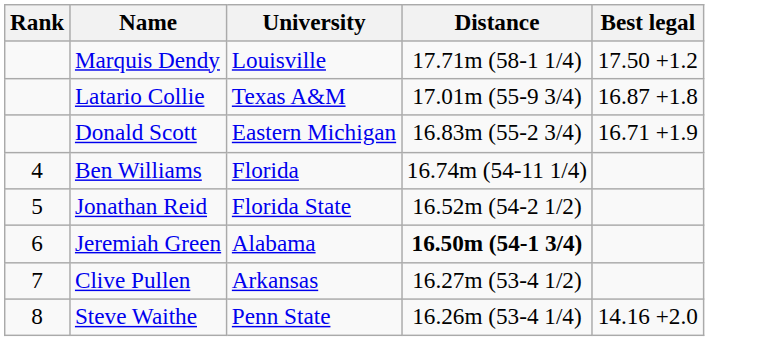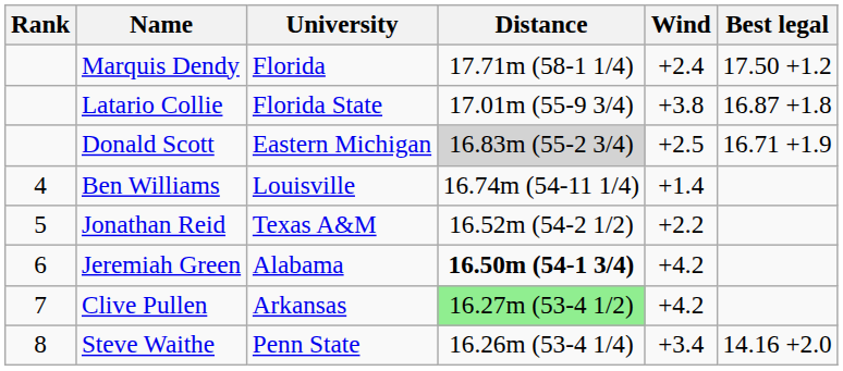+ column: Wind | +2.4 | +3.8 | +2.5 | +1.4 | +2.2 | +4.2 | +4.2 | +3.4
Marquis Dendy | University: Louisville -> Florida
Latario Collie | University: Texas A&M -> Florida State
Donald Scott | Distance: no background -> lightgrey background
Ben Williams | University: Florida -> Louisville
Jonathan Reid | University: Florida State -> Texas A&M
Clive Pullen | Distance: no background -> lightgreen background
